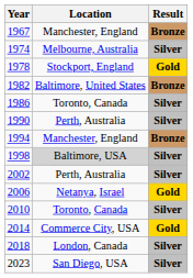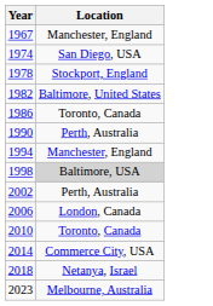- column: Result | Bronze | Silver | Gold | Bronze | Silver | Silver | Bronze | Silver | Silver | Gold | Silver | Gold | Silver | Silver
1974 | Location: Melbourne, Australia -> San Diego, USA
2006 | Location: Netanya, Israel -> London, Canada
2018 | Location: London, Canada -> Netanya, Israel
2023 | Location: San Diego, USA -> Melbourne, Australia
